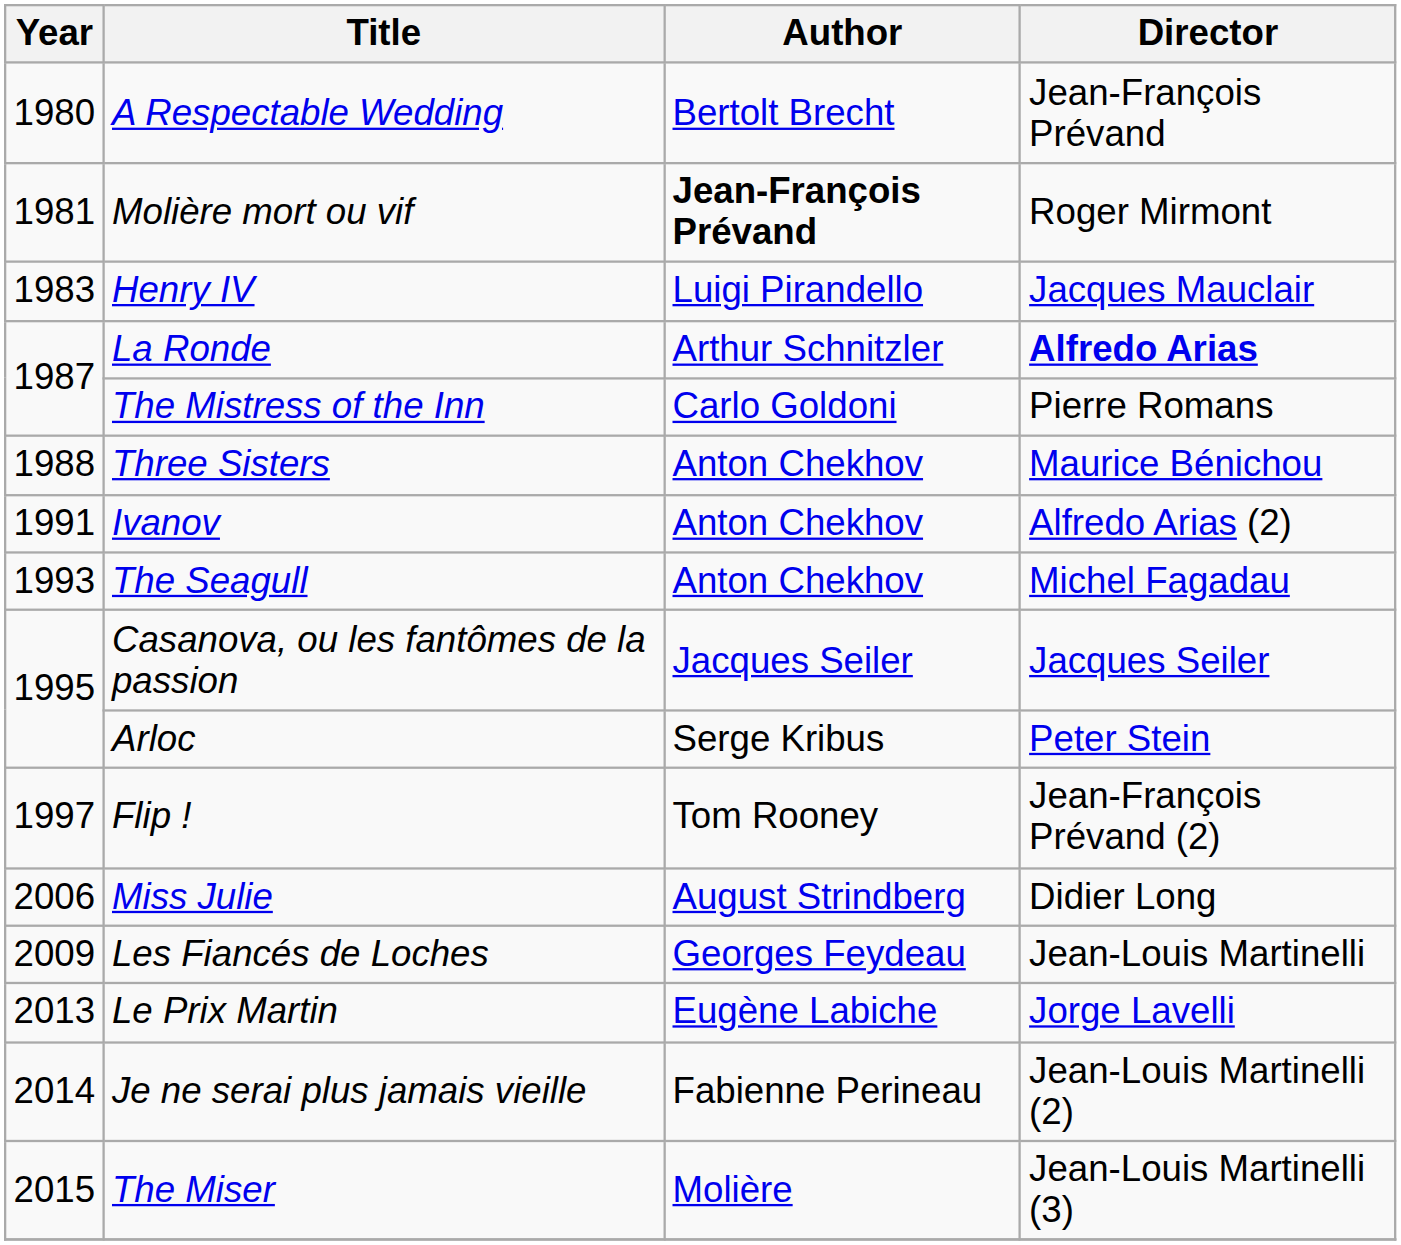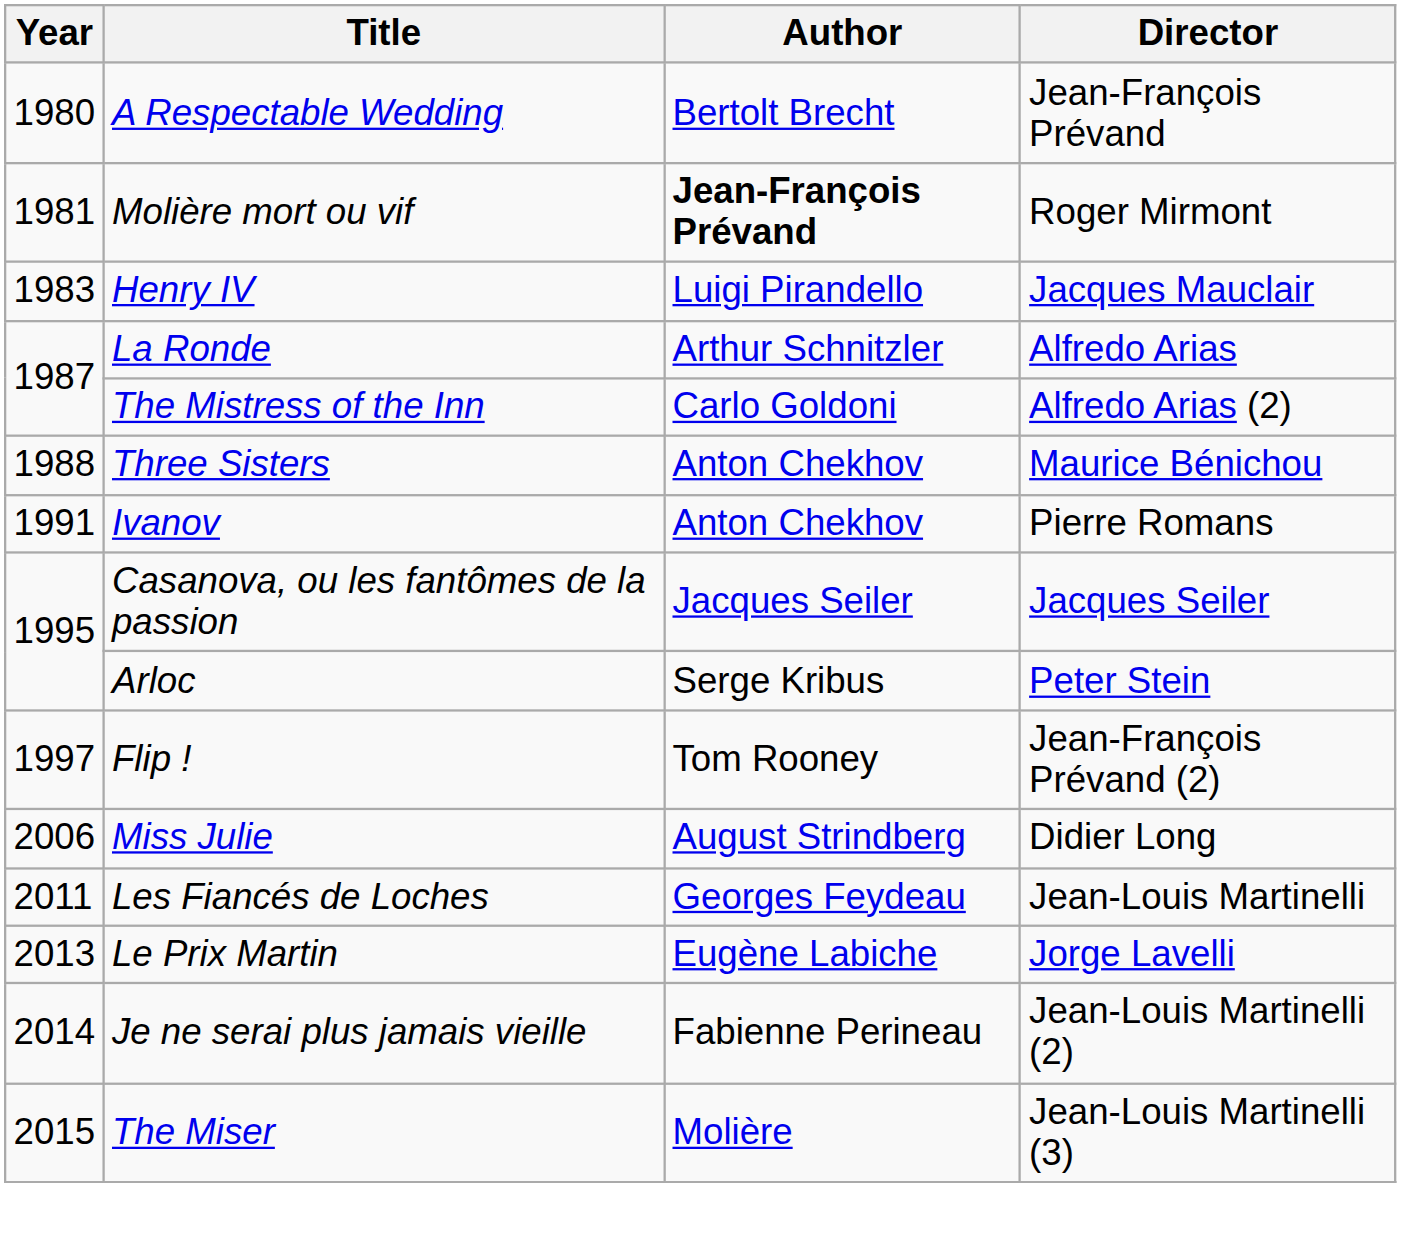La Ronde | Director: bold -> normal
The Mistress of the Inn | Director: Pierre Romans -> Alfredo Arias (2)
Ivanov | Director: Alfredo Arias (2) -> Pierre Romans
- row: 1993 | The Seagull | Anton Chekhov | Michel Fagadau
Les Fiancés de Loches | Year: 2009 -> 2011
